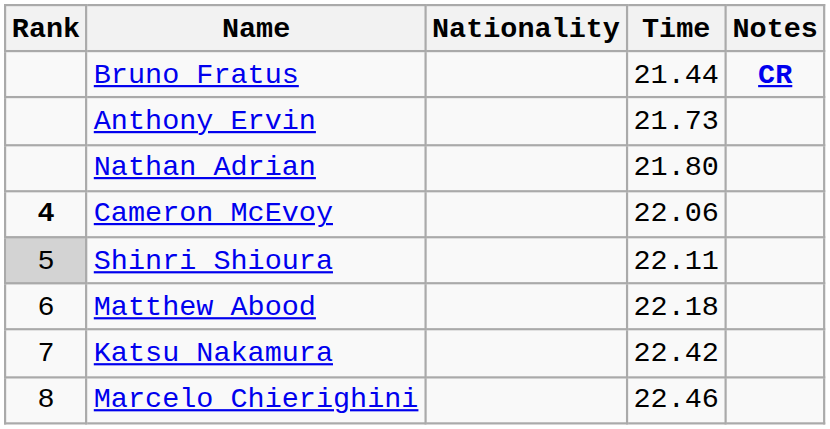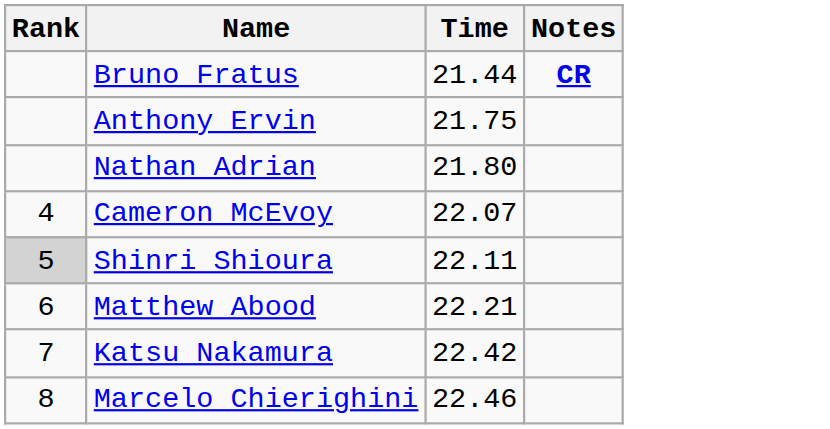- column: Nationality
Anthony Ervin | Time: 21.73 -> 21.75
Cameron McEvoy | Rank: bold -> normal
Cameron McEvoy | Time: 22.06 -> 22.07
Matthew Abood | Time: 22.18 -> 22.21
